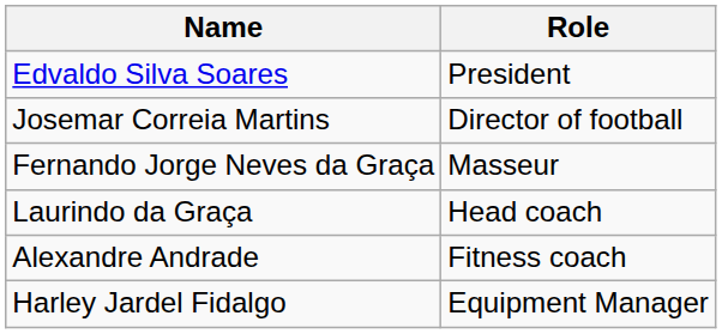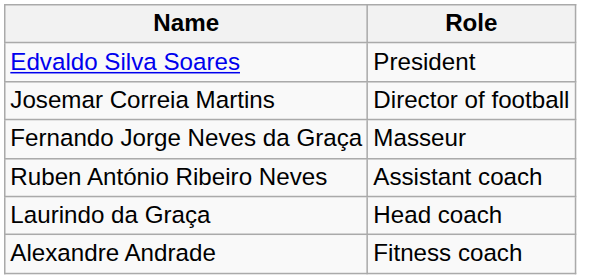+ row: Ruben António Ribeiro Neves | Assistant coach
- row: Harley Jardel Fidalgo | Equipment Manager
